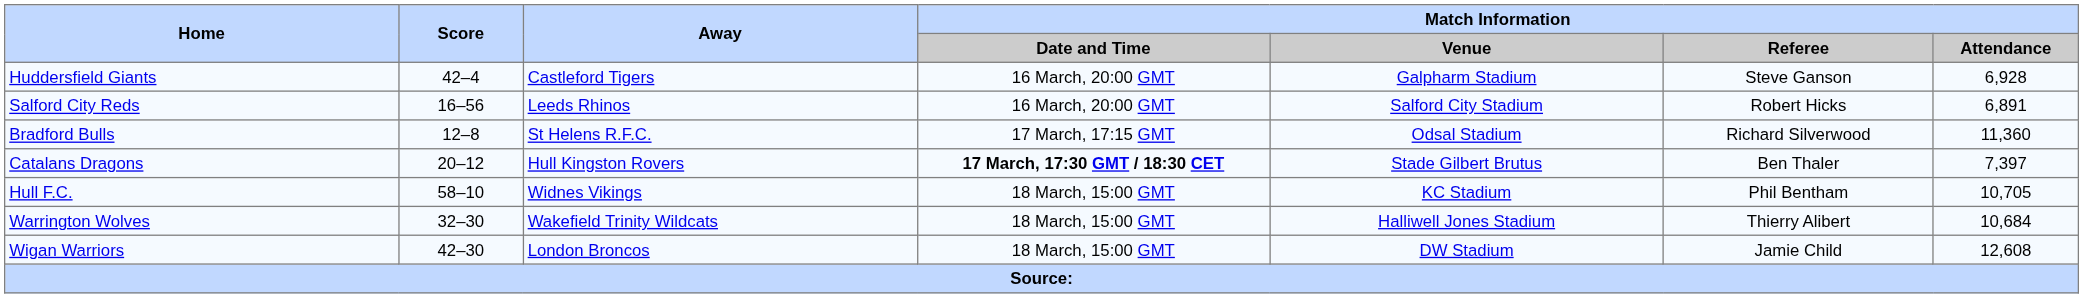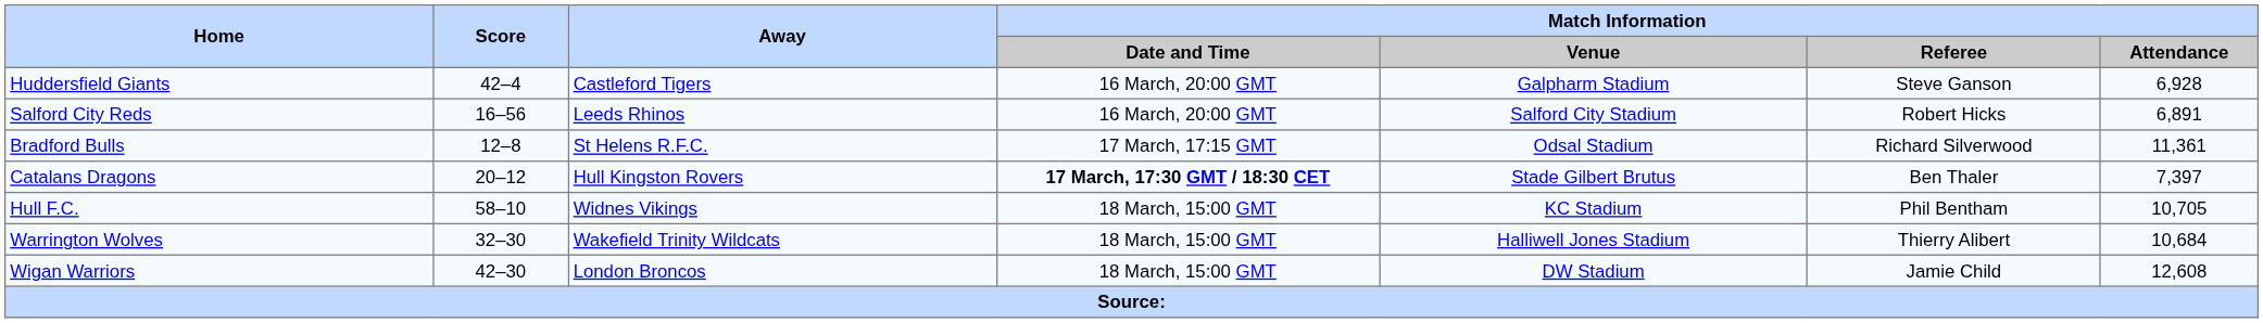Bradford Bulls | Match Information / Attendance: 11,360 -> 11,361
